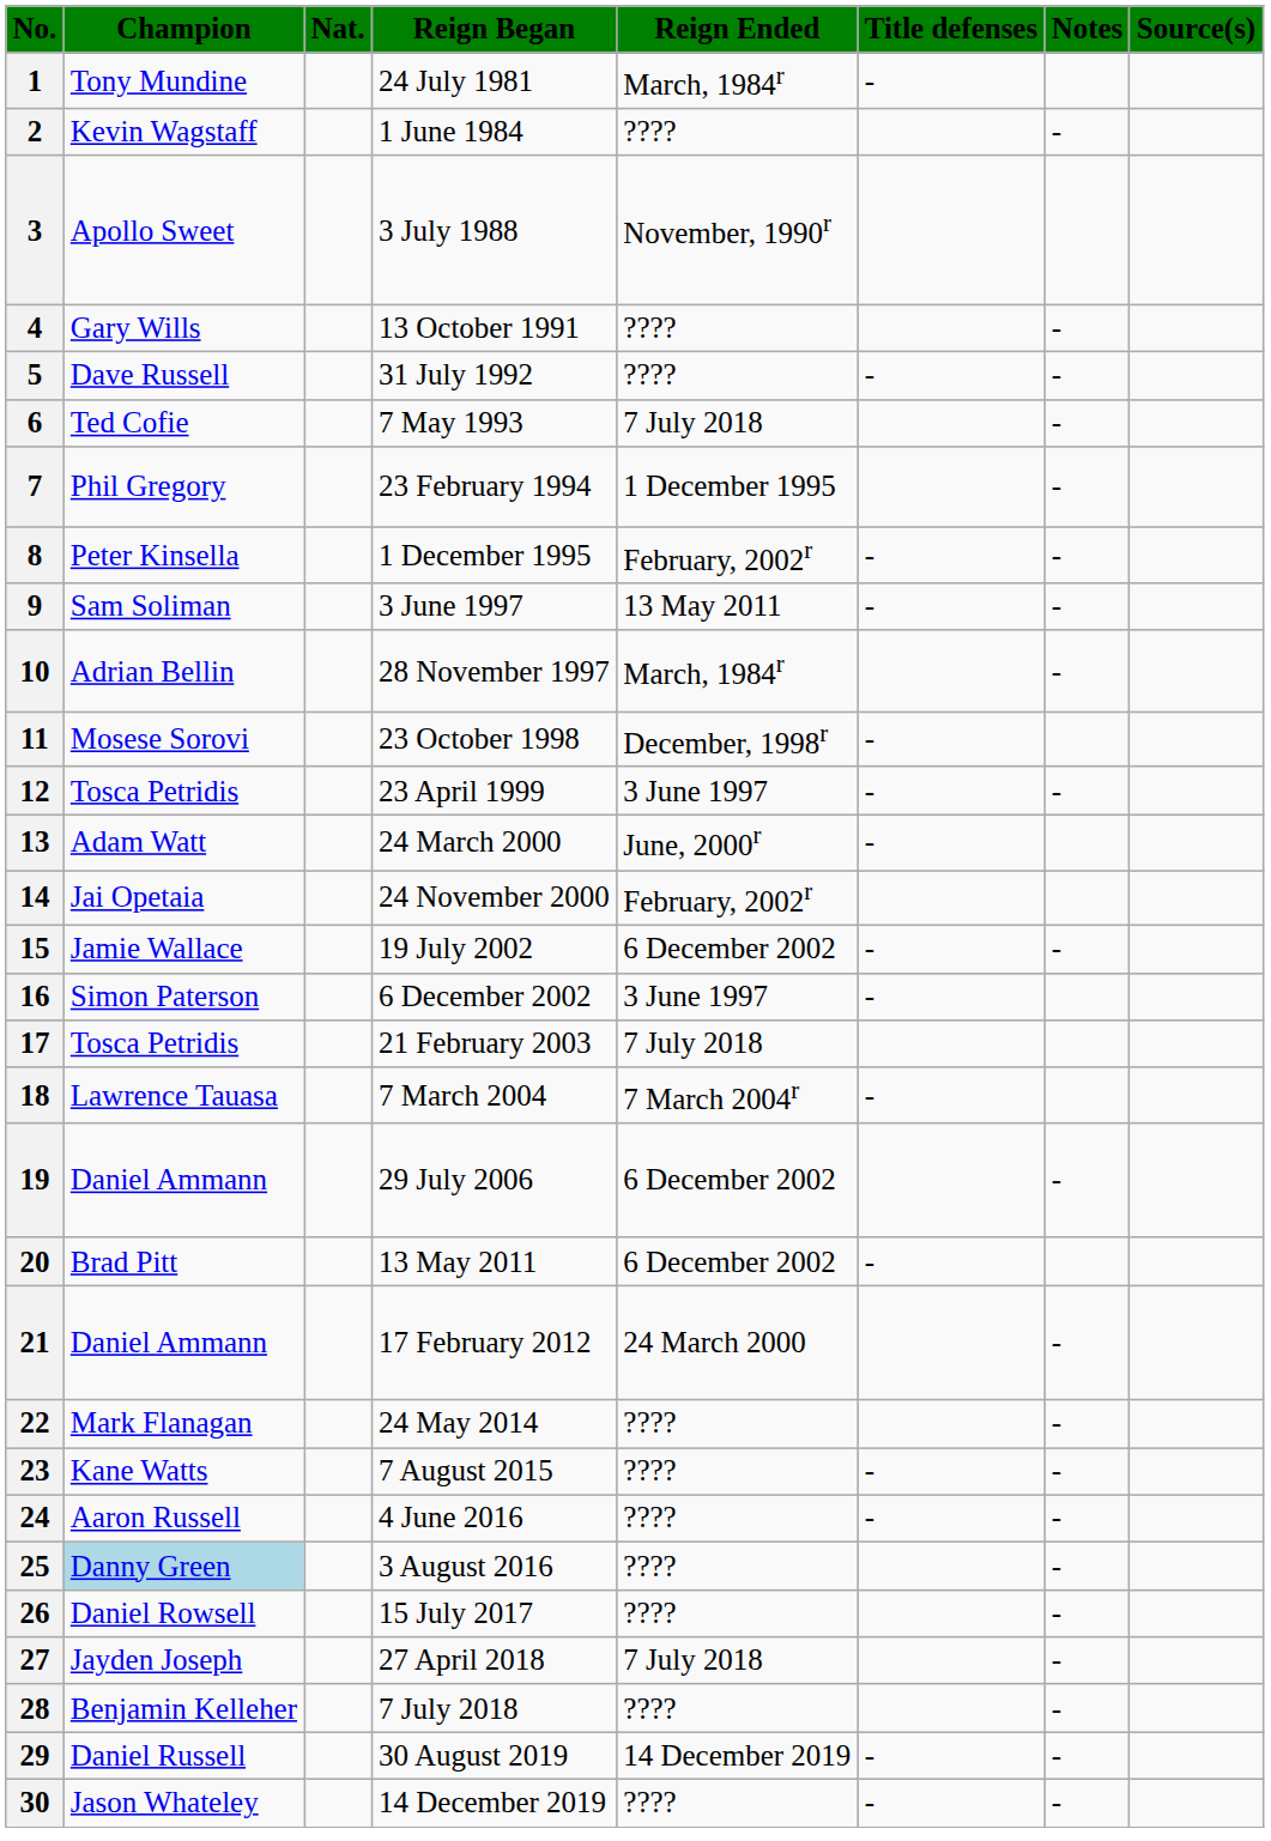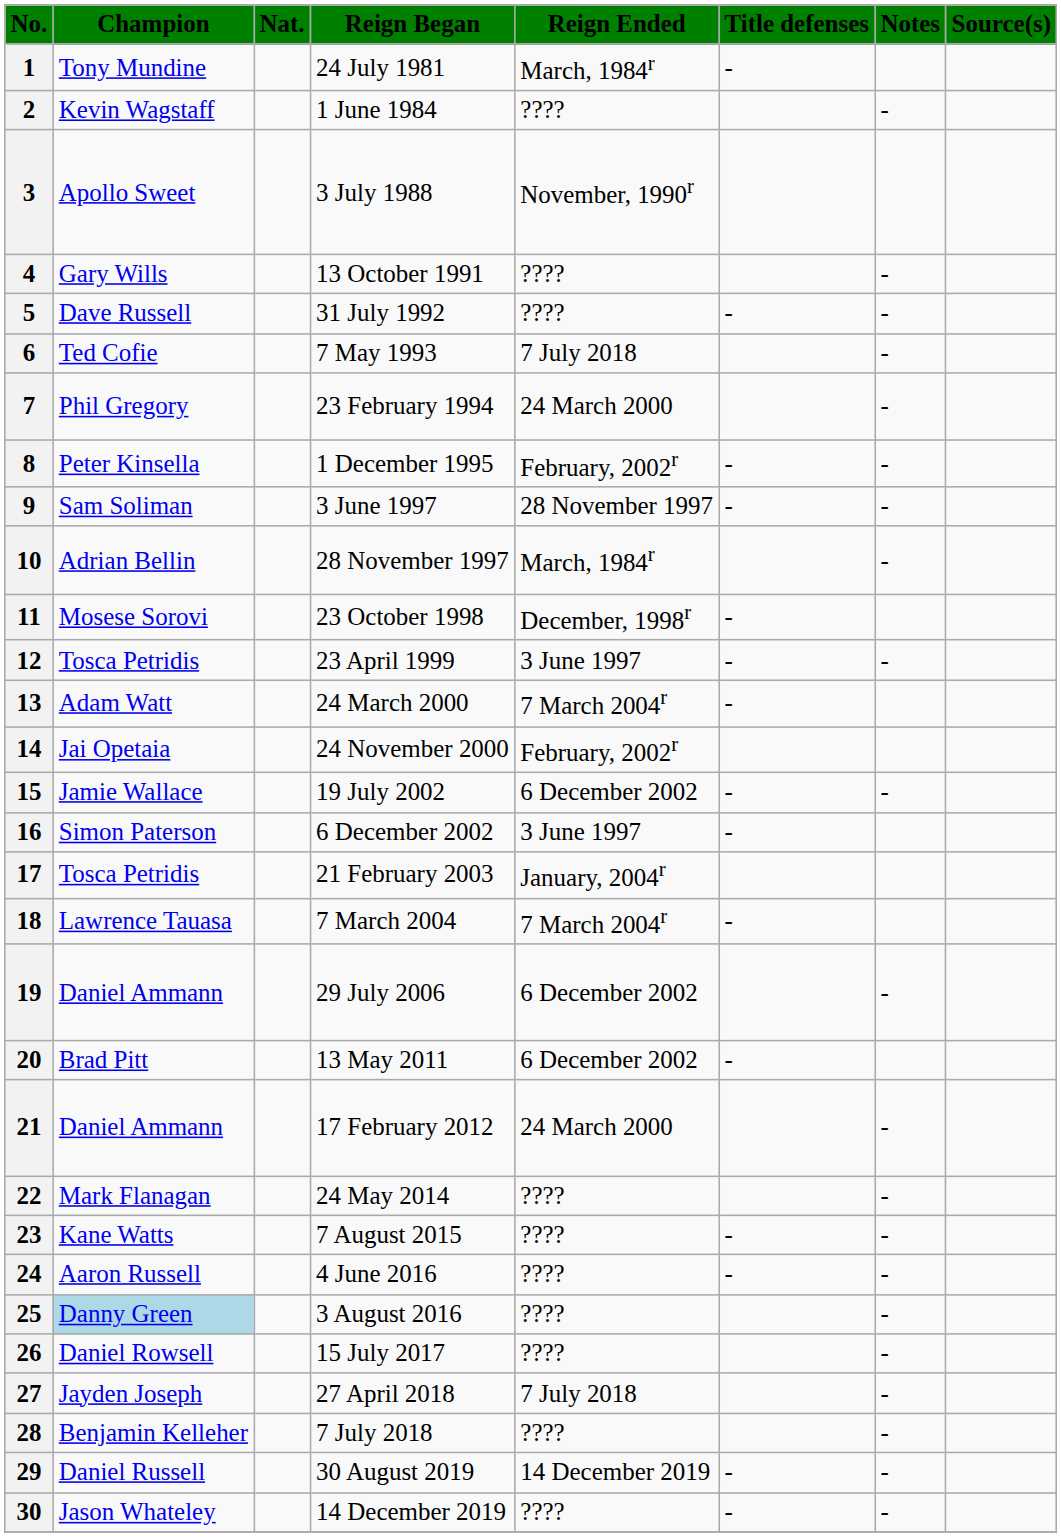7 | Reign Ended: 1 December 1995 -> 24 March 2000
9 | Reign Ended: 13 May 2011 -> 28 November 1997
13 | Reign Ended: June, 2000r -> 7 March 2004r
17 | Reign Ended: 7 July 2018 -> January, 2004r
